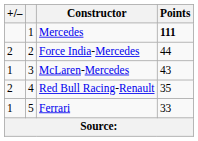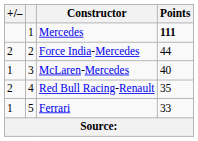McLaren-Mercedes | Points: 43 -> 40
